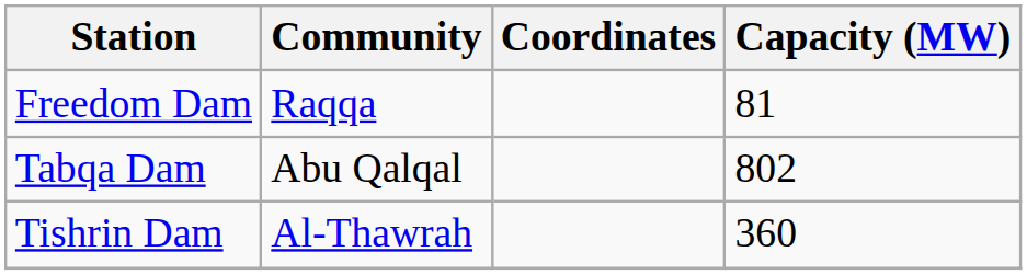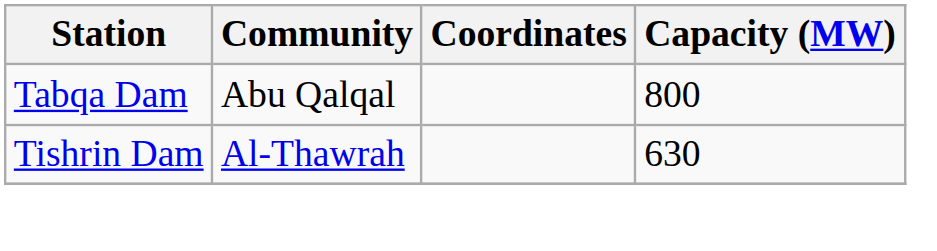- row: Freedom Dam | Raqqa | 81
Tabqa Dam | Capacity (MW): 802 -> 800
Tishrin Dam | Capacity (MW): 360 -> 630
